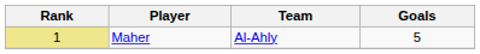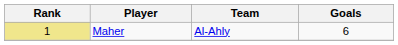Maher | Goals: 5 -> 6
